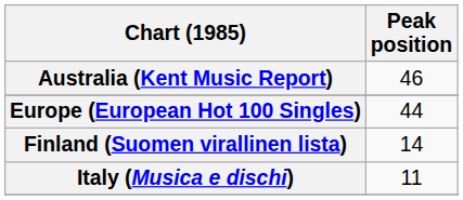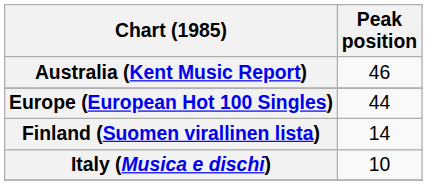Italy (Musica e dischi) | Peak position: 11 -> 10
